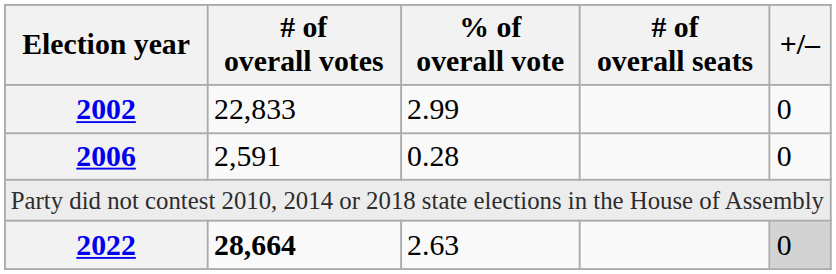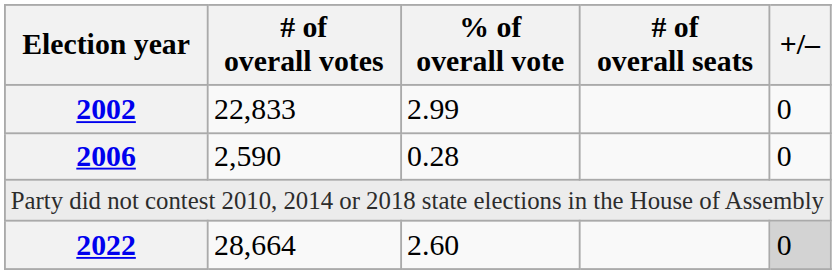2006 | # of overall votes: 2,591 -> 2,590
2022 | # of overall votes: bold -> normal
2022 | % of overall vote: 2.63 -> 2.60
